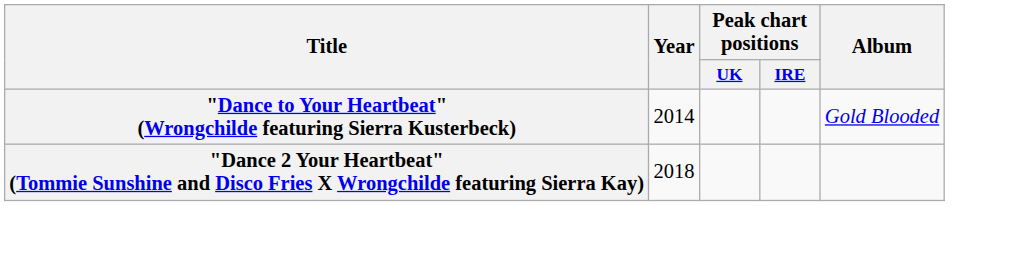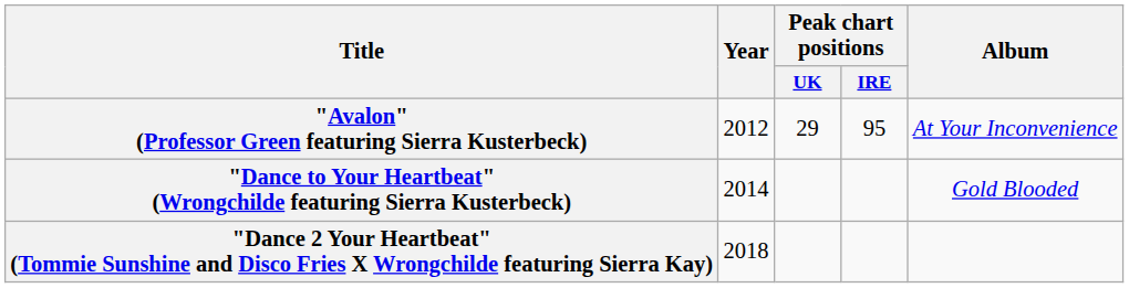+ row: "Avalon" (Professor Green featuring Sierra Kusterbeck) | 2012 | 29 | 95 | At Your Inconvenience
